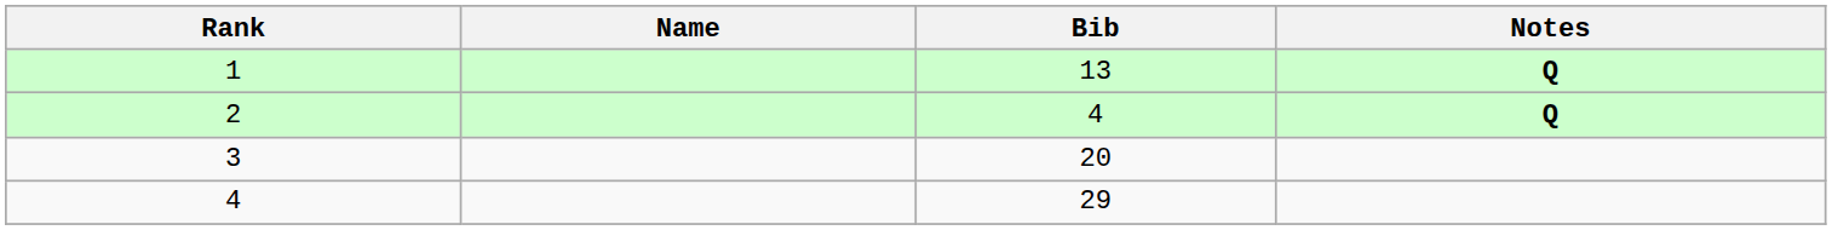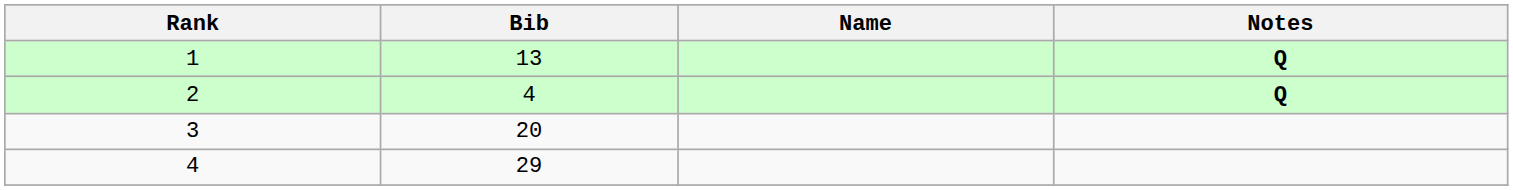columns swapped: Bib <-> Name
